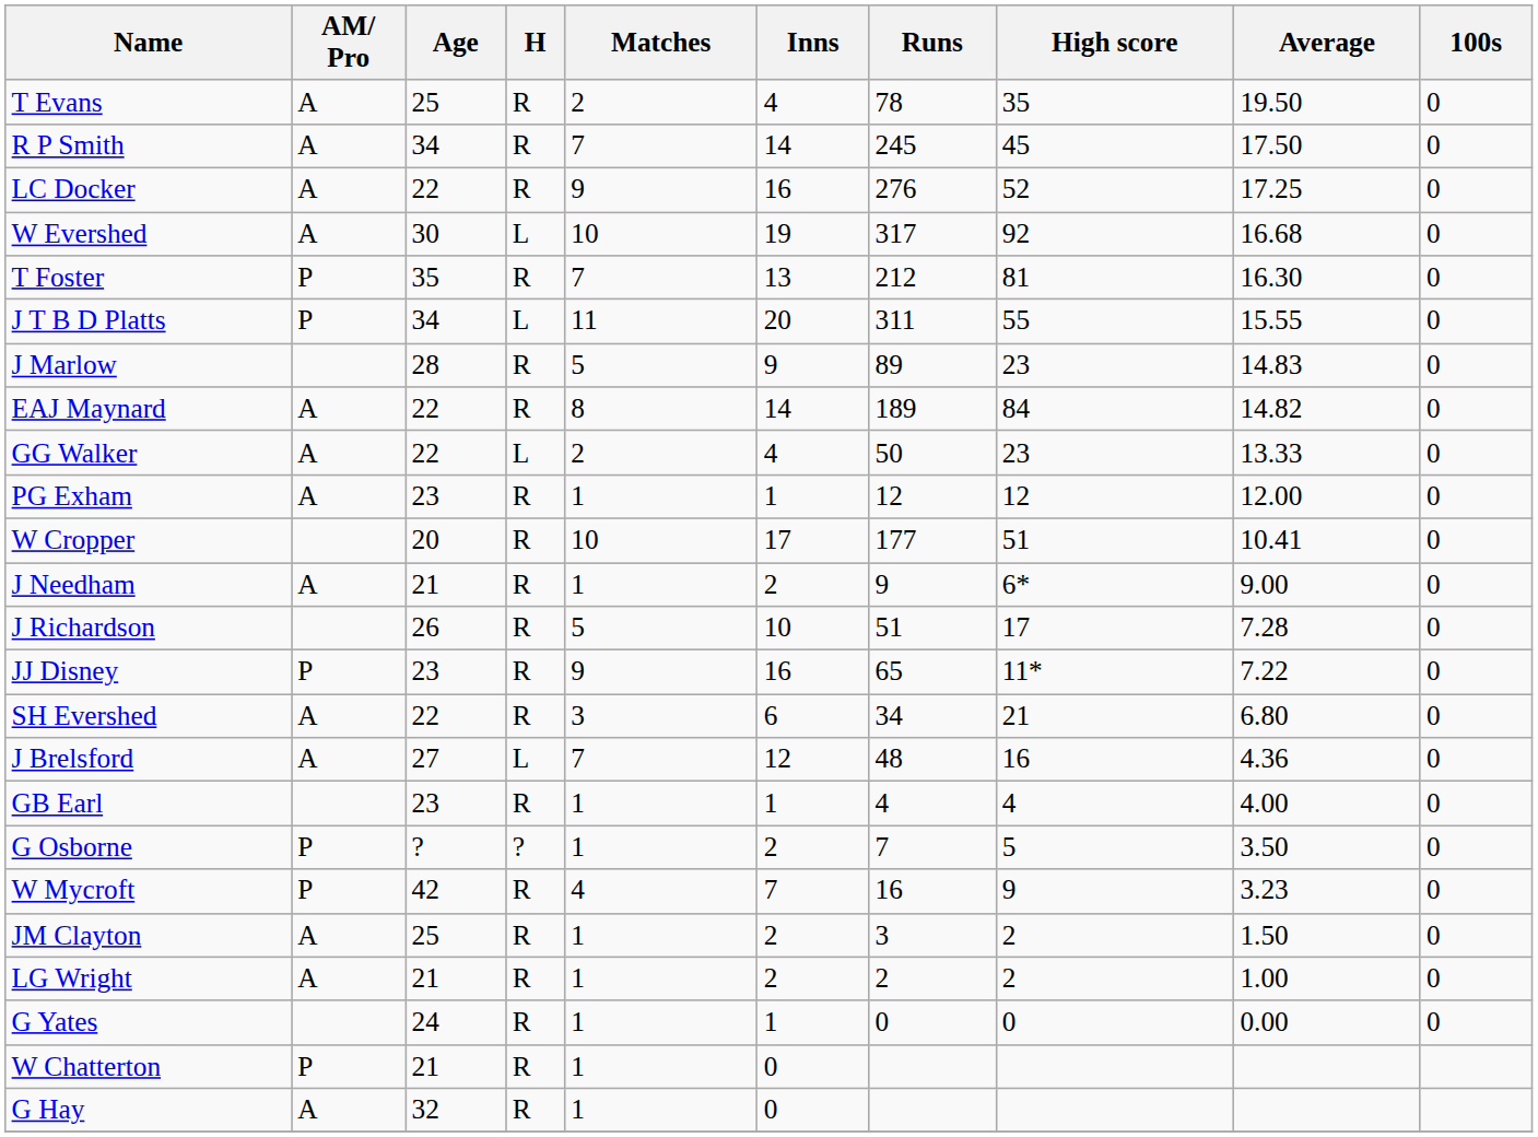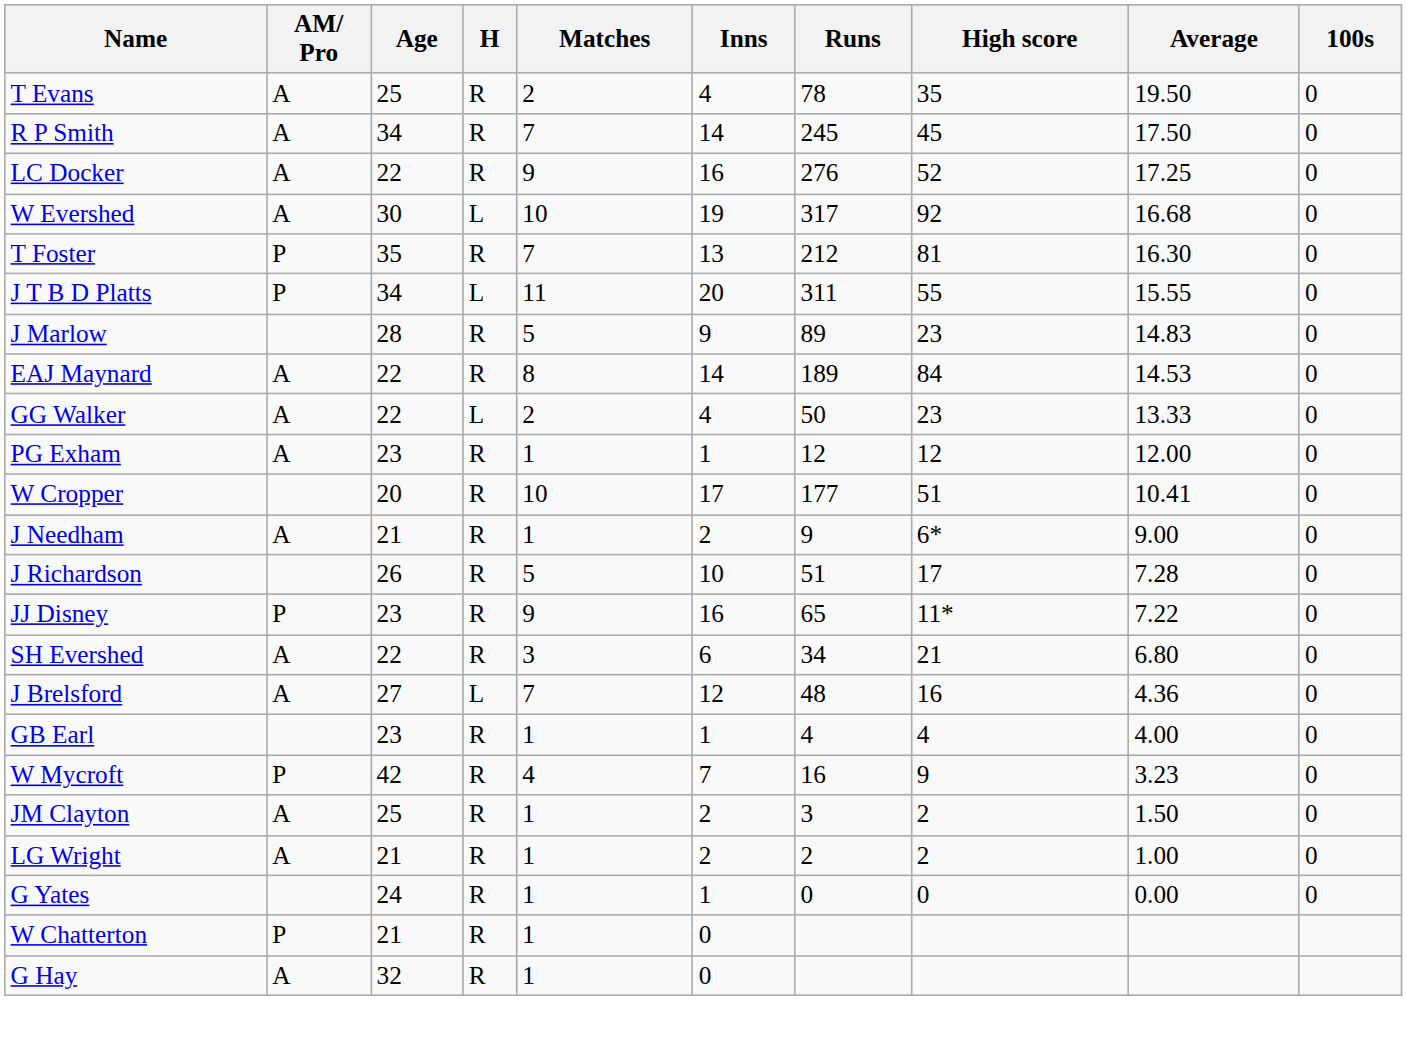EAJ Maynard | Average: 14.82 -> 14.53
- row: G Osborne | P | ? | ? | 1 | 2 | 7 | 5 | 3.50 | 0
